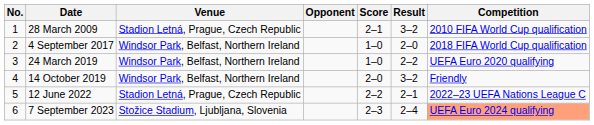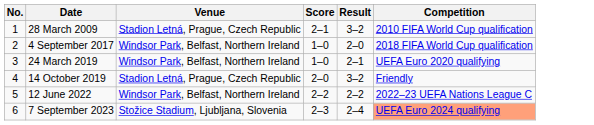- column: Opponent
24 March 2019 | Result: 2–2 -> 2–1
14 October 2019 | Venue: Windsor Park, Belfast, Northern Ireland -> Stadion Letná, Prague, Czech Republic
12 June 2022 | Venue: Stadion Letná, Prague, Czech Republic -> Windsor Park, Belfast, Northern Ireland
12 June 2022 | Result: 2–1 -> 2–2
